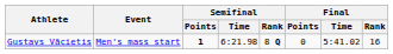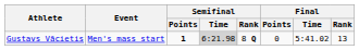Gustavs Vācietis | Semifinal / Time: no background -> lightgrey background
Gustavs Vācietis | Final / Rank: 16 -> 13
